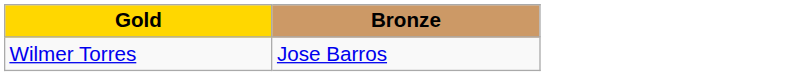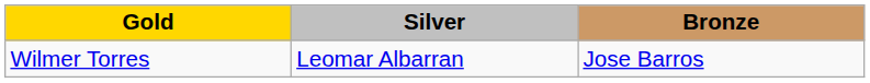+ column: Silver | Leomar Albarran
